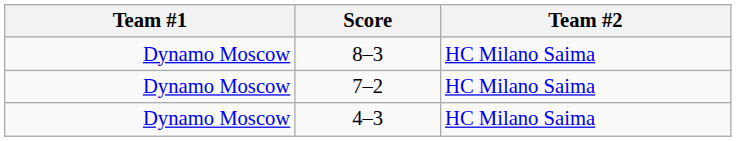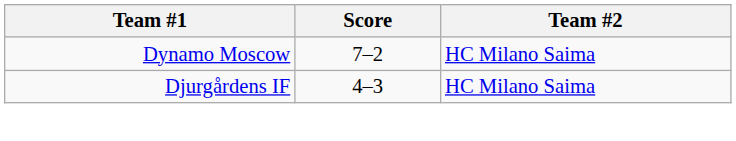- row: Dynamo Moscow | 8–3 | HC Milano Saima
4–3 | Team #1: Dynamo Moscow -> Djurgårdens IF
